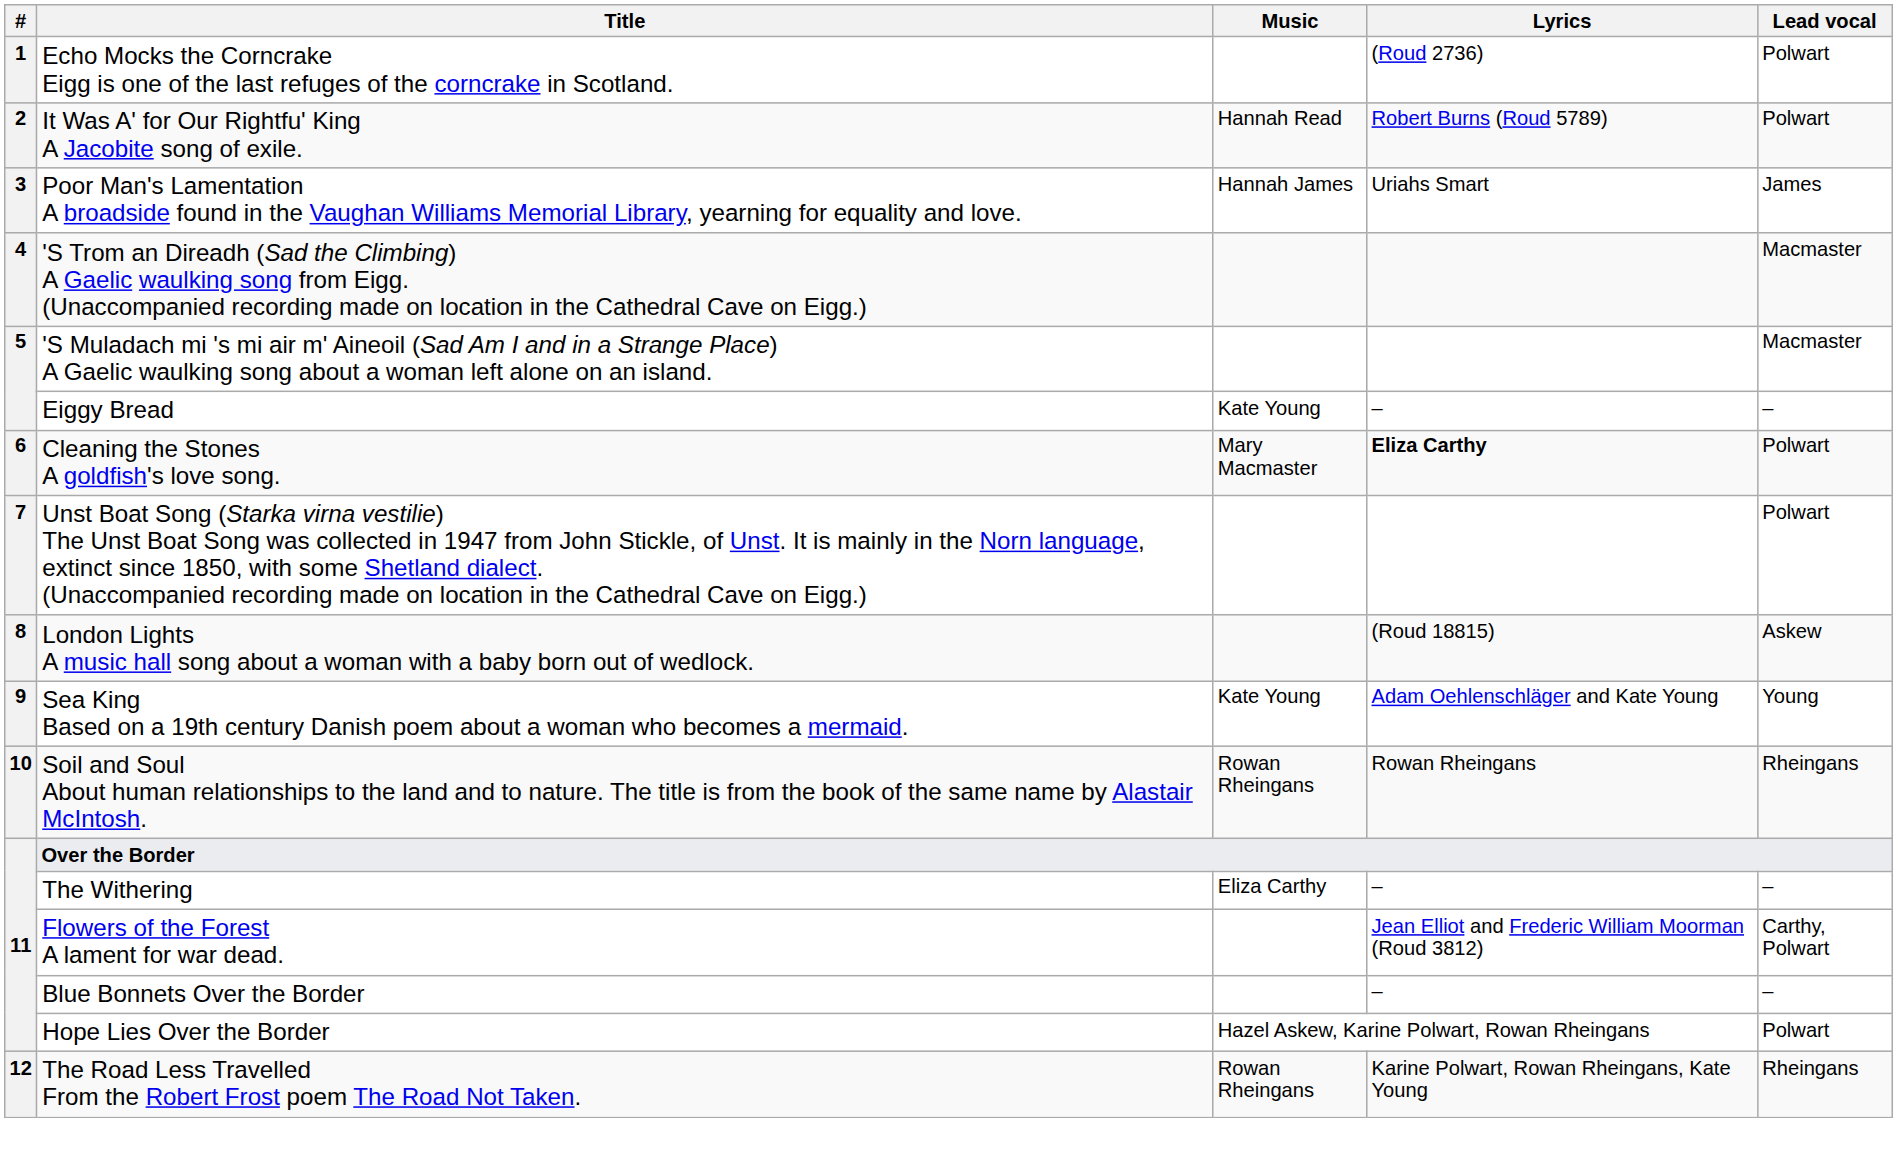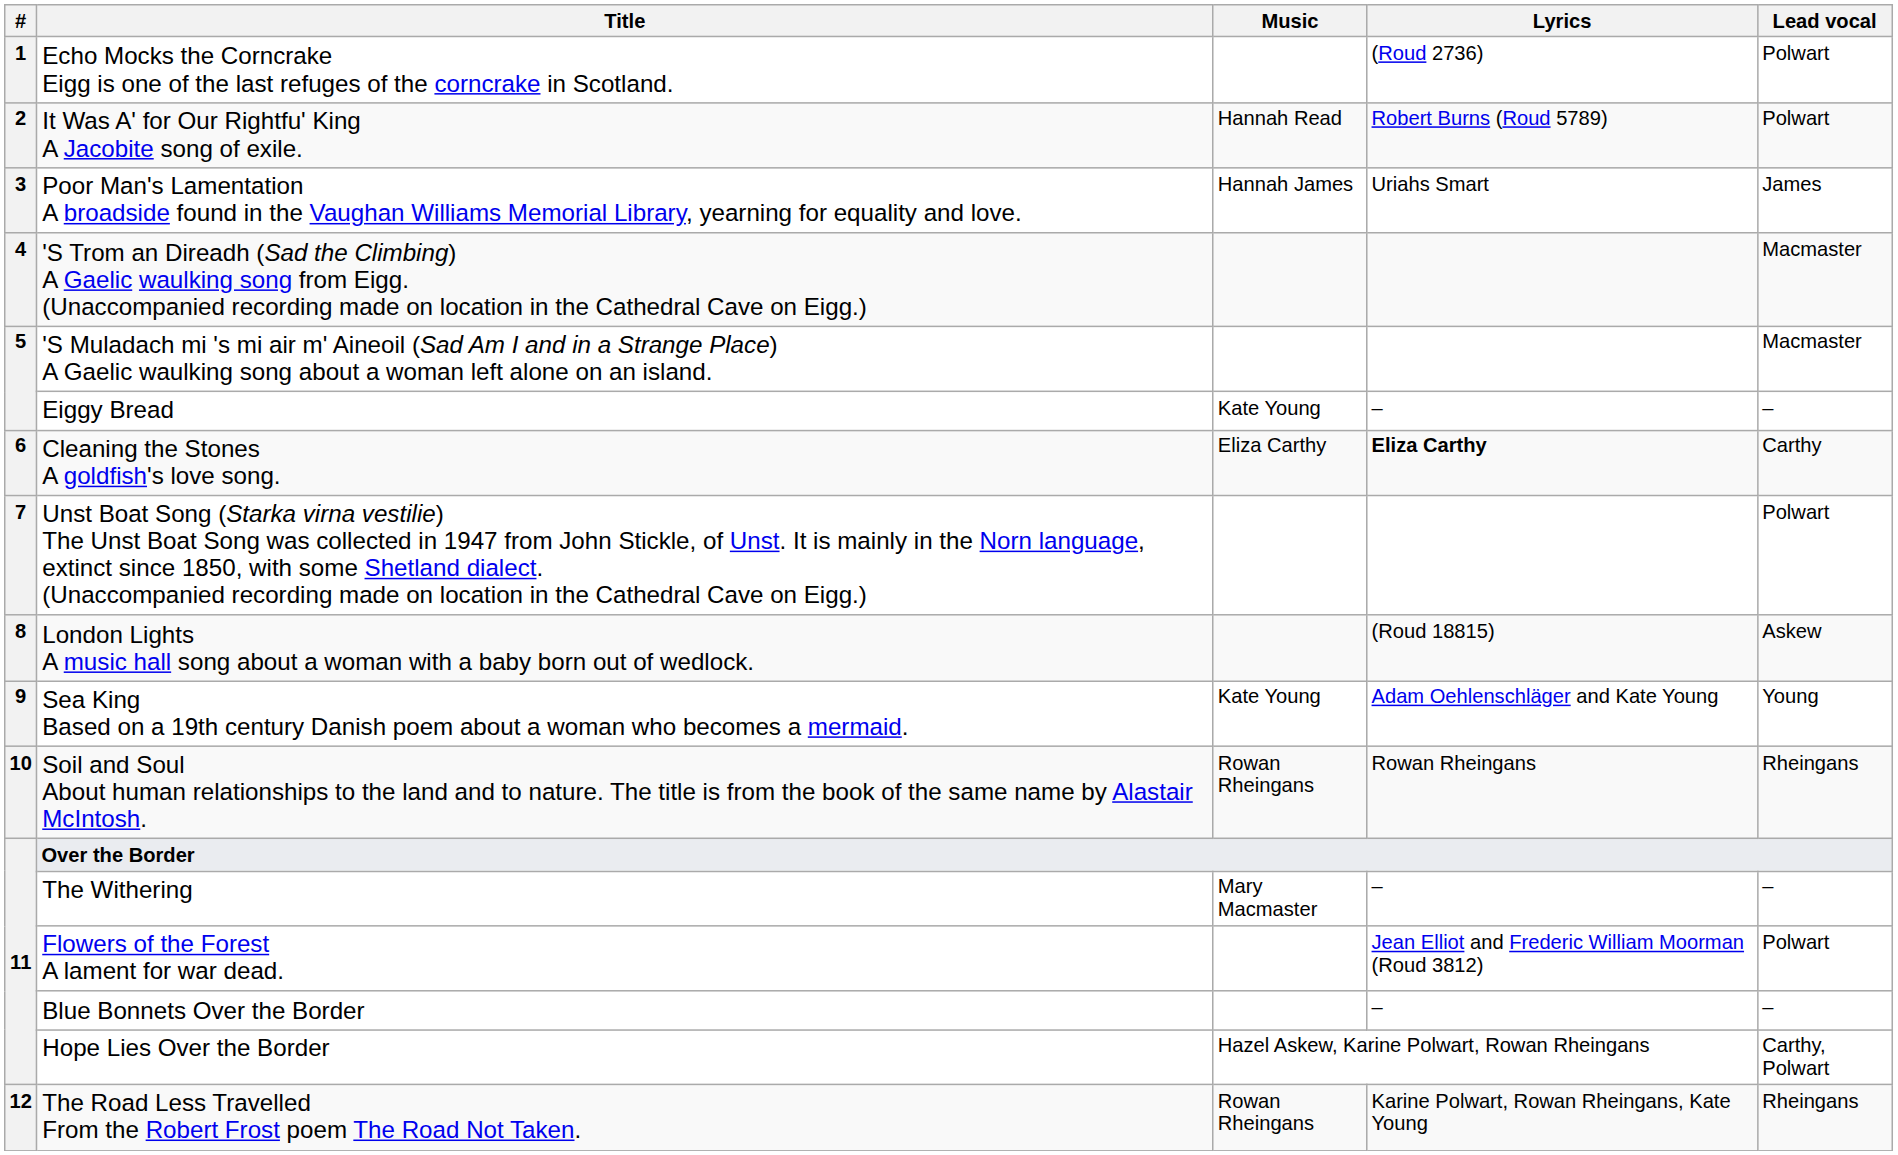Cleaning the Stones A goldfish's love song. | Music: Mary Macmaster -> Eliza Carthy
Cleaning the Stones A goldfish's love song. | Lead vocal: Polwart -> Carthy
The Withering | Music: Eliza Carthy -> Mary Macmaster
Flowers of the Forest A lament for war dead. | Lead vocal: Carthy, Polwart -> Polwart
Hope Lies Over the Border | Lead vocal: Polwart -> Carthy, Polwart
